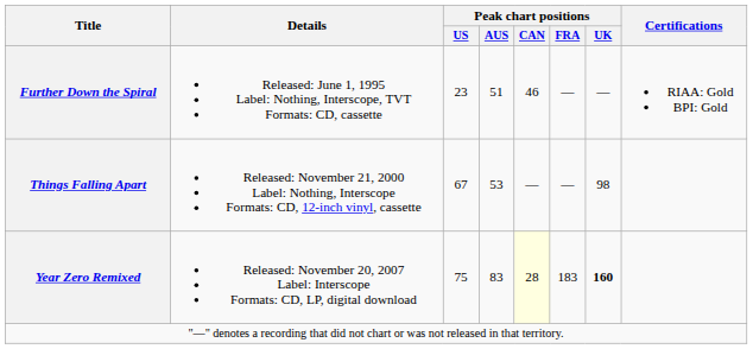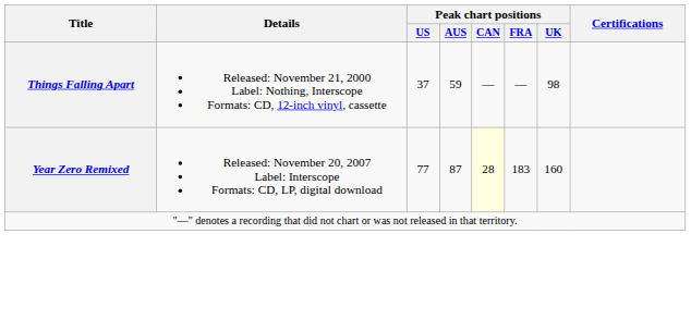- row: Further Down the Spiral | Released: June 1, 1995 Label: Nothing, Interscope, TVT Formats: CD, cassette | 23 | 51 | 46 | — | — | RIAA: Gold BPI: Gold
Things Falling Apart | Peak chart positions / US: 67 -> 37
Things Falling Apart | Peak chart positions / AUS: 53 -> 59
Year Zero Remixed | Peak chart positions / US: 75 -> 77
Year Zero Remixed | Peak chart positions / AUS: 83 -> 87
Year Zero Remixed | Peak chart positions / UK: bold -> normal
